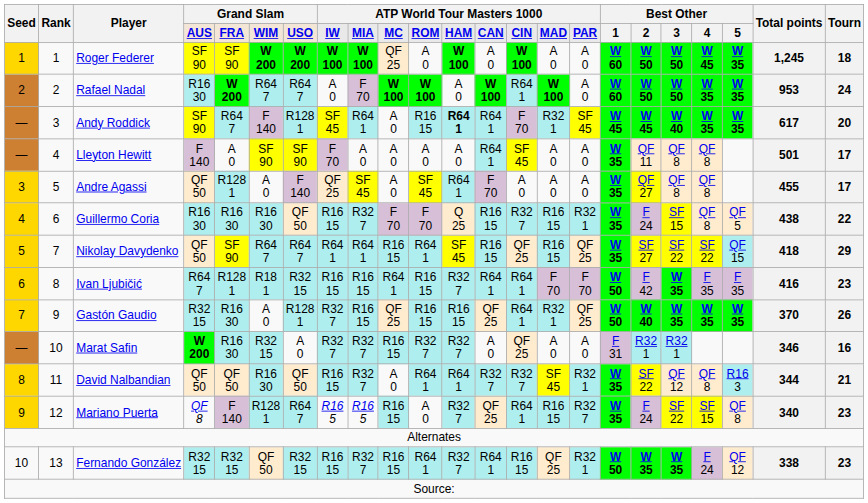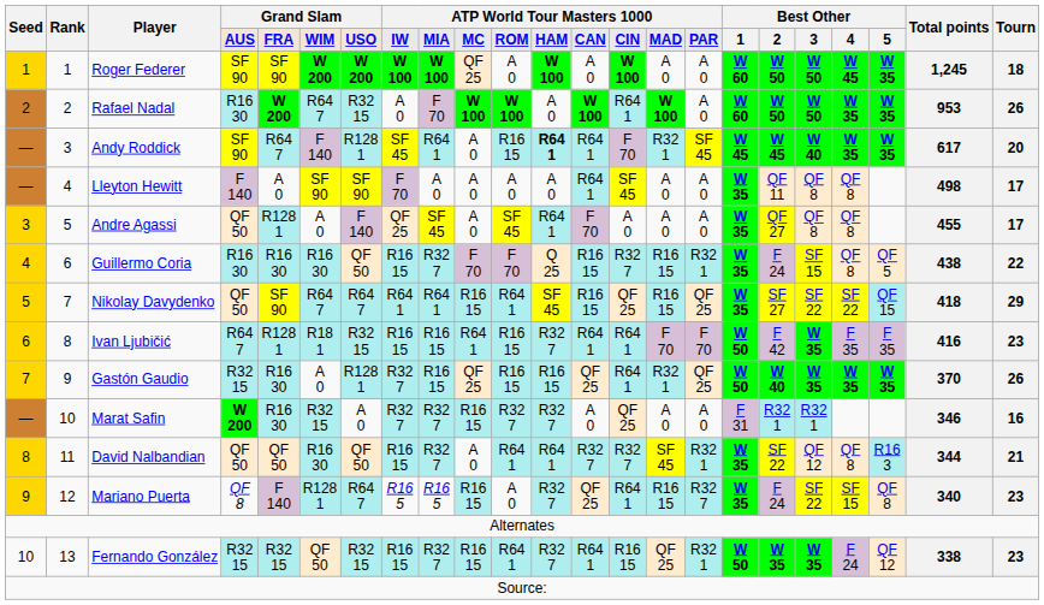Rafael Nadal | column 7: R64 7 -> R32 15
Rafael Nadal | Tourn: 24 -> 26
Lleyton Hewitt | Total points: 501 -> 498
